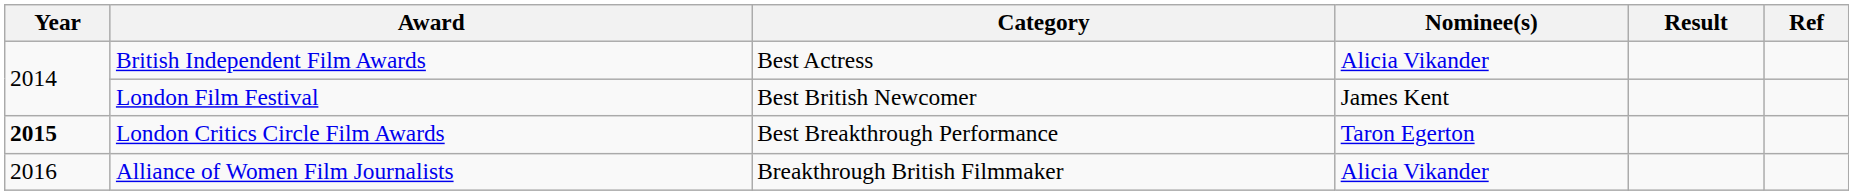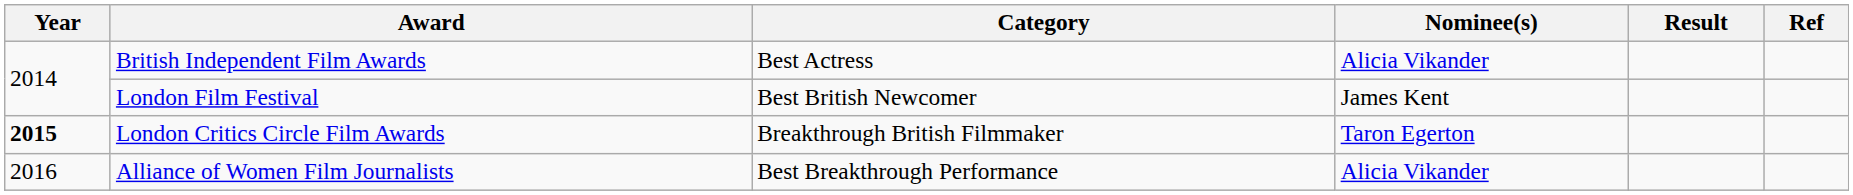London Critics Circle Film Awards | Category: Best Breakthrough Performance -> Breakthrough British Filmmaker
Alliance of Women Film Journalists | Category: Breakthrough British Filmmaker -> Best Breakthrough Performance
